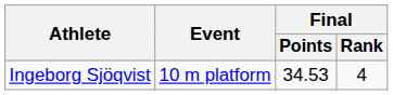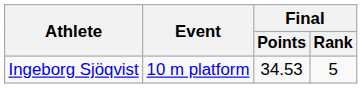Ingeborg Sjöqvist | Final / Rank: 4 -> 5
